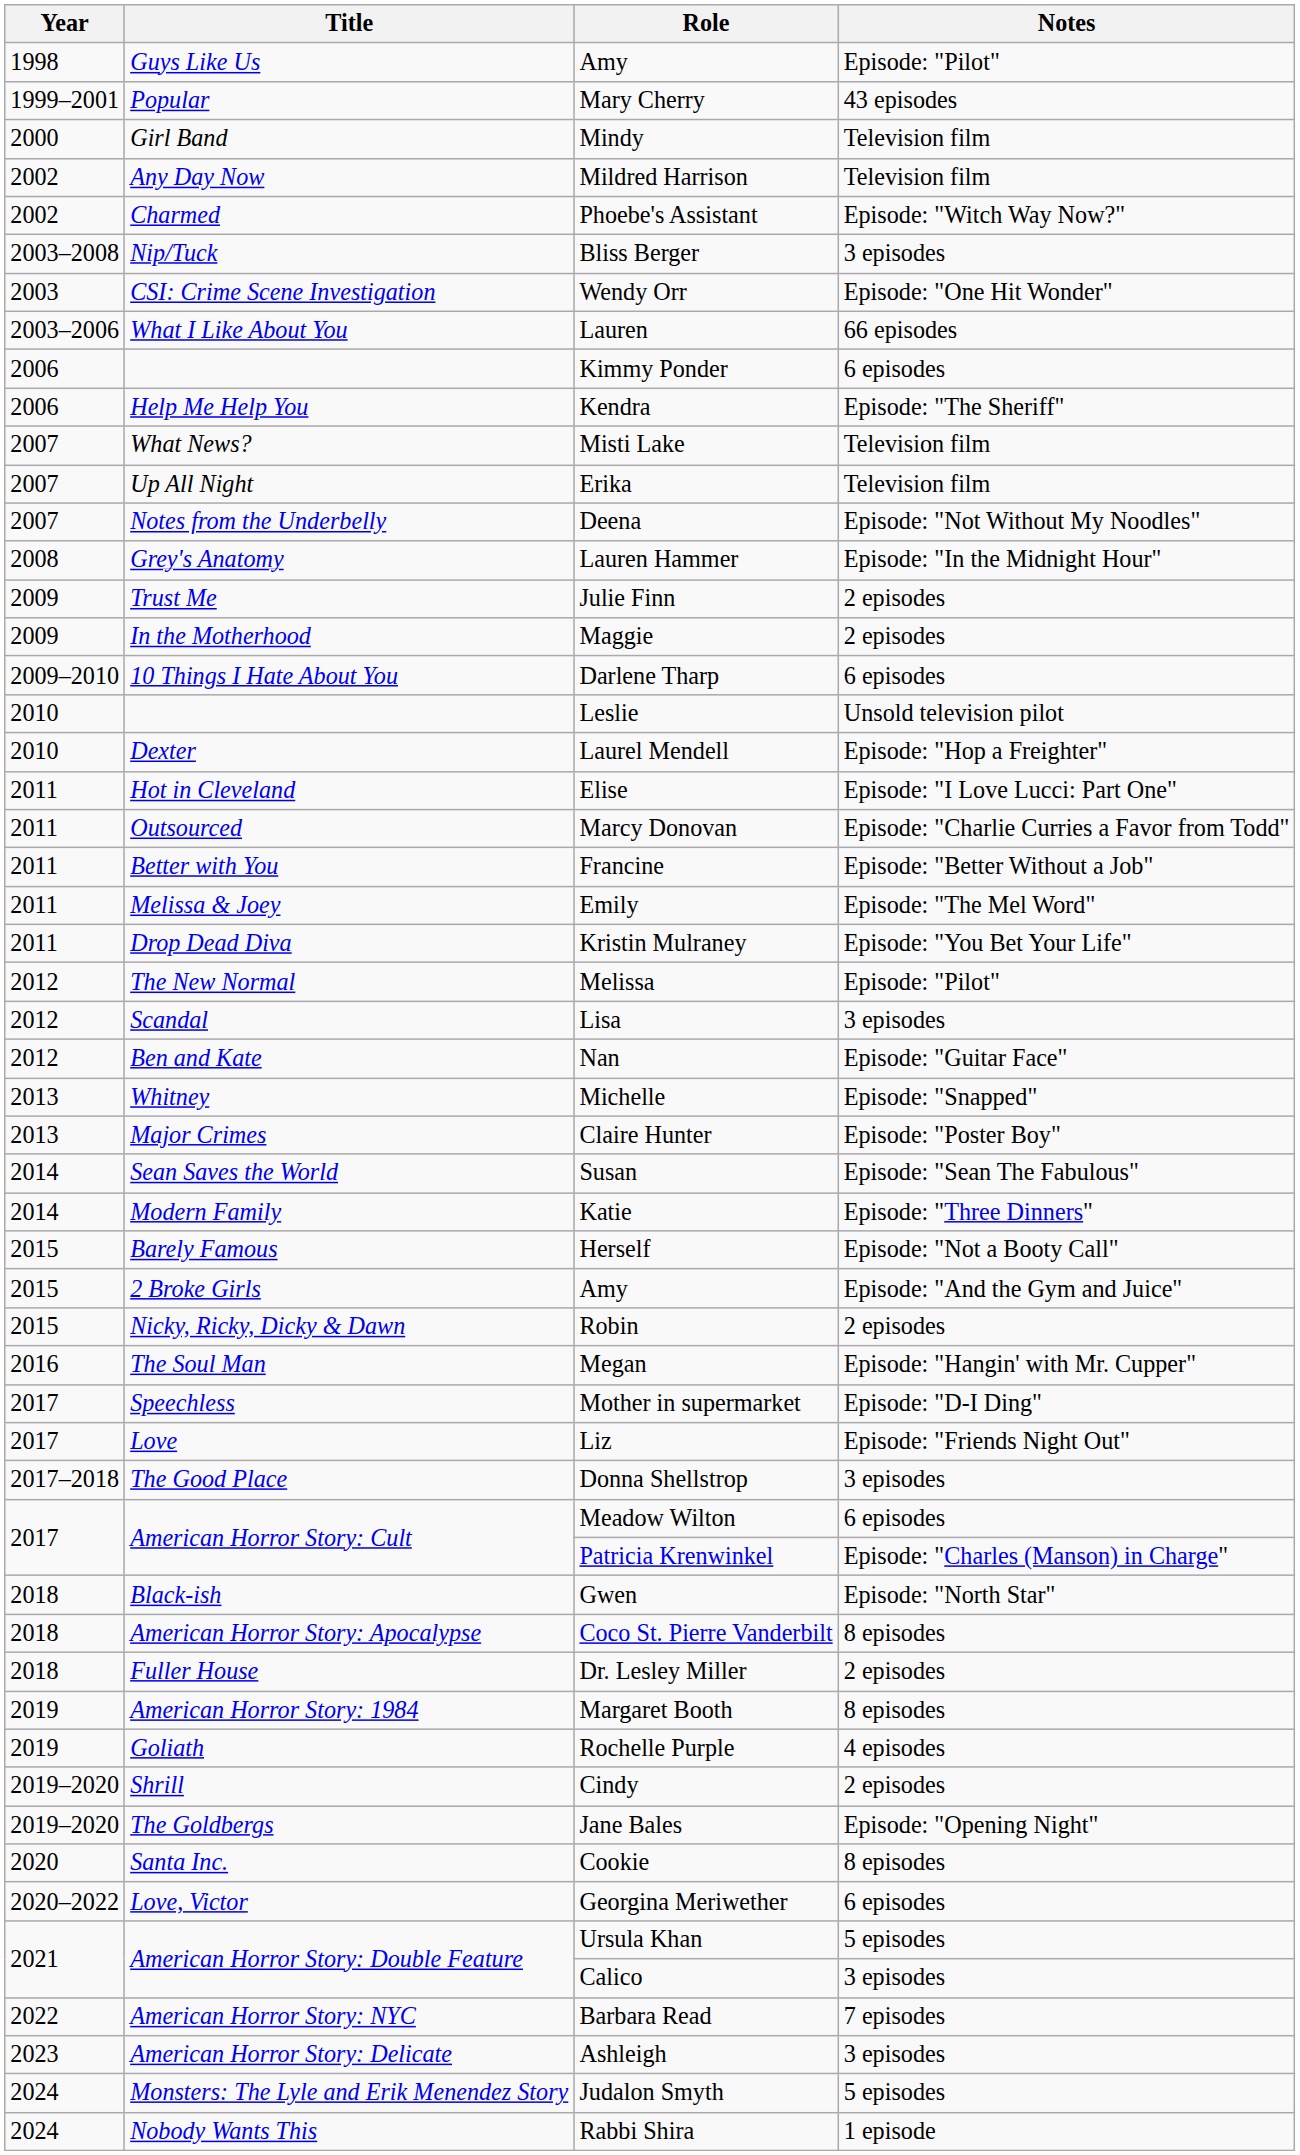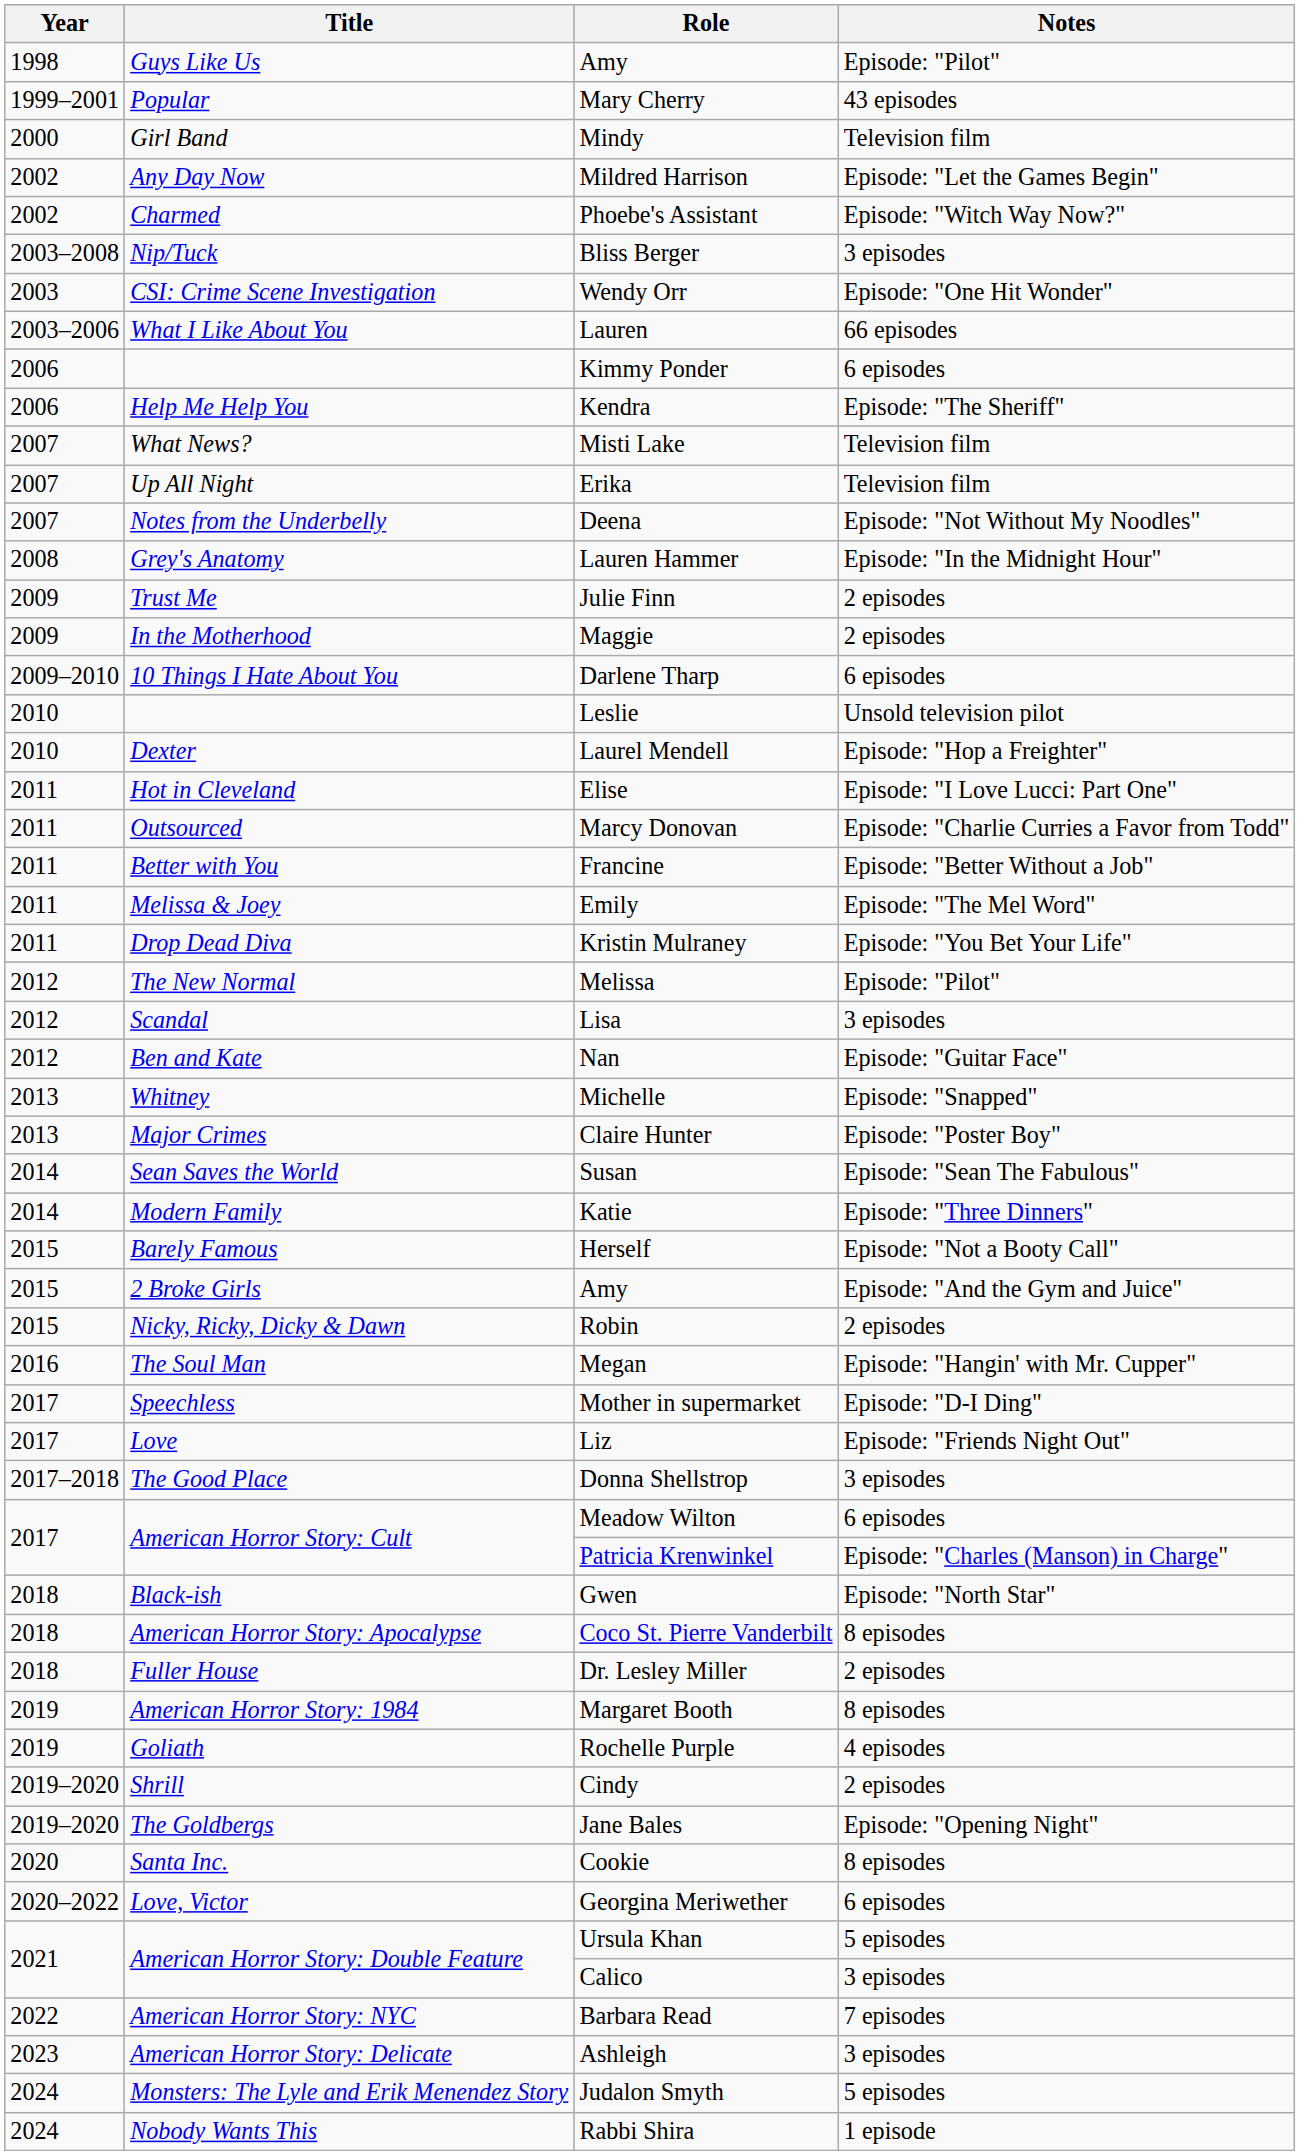Mildred Harrison | Notes: Television film -> Episode: "Let the Games Begin"
